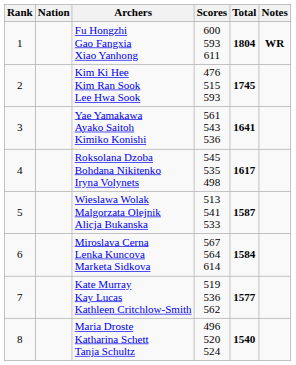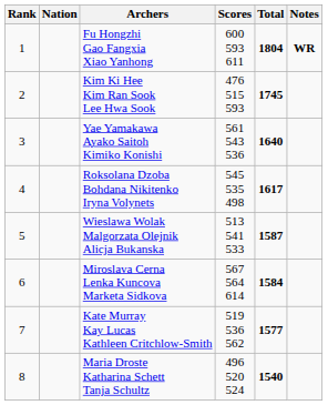Yae Yamakawa Ayako Saitoh Kimiko Konishi | Total: 1641 -> 1640
